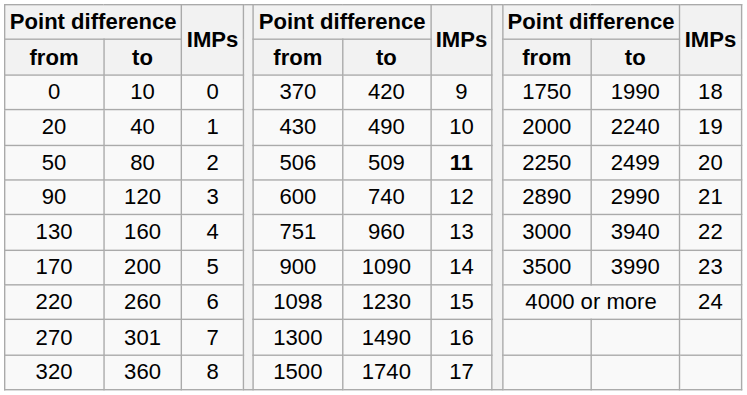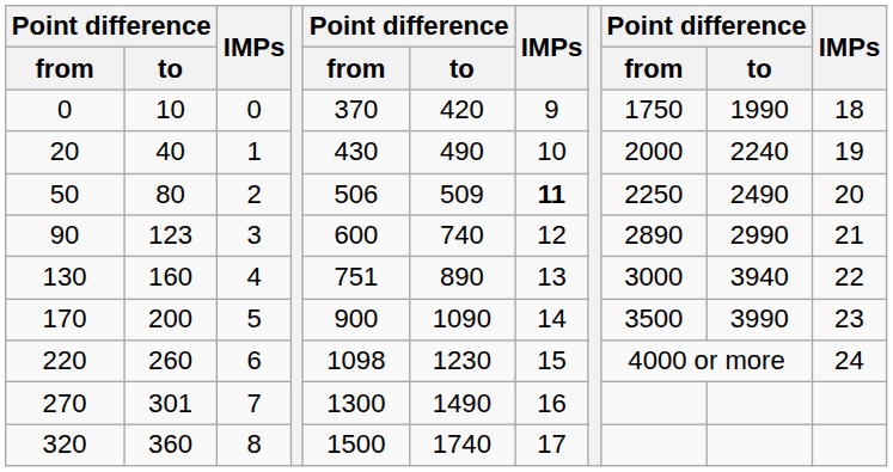50 | column 10: 2499 -> 2490
90 | column 2: 120 -> 123
130 | column 6: 960 -> 890
